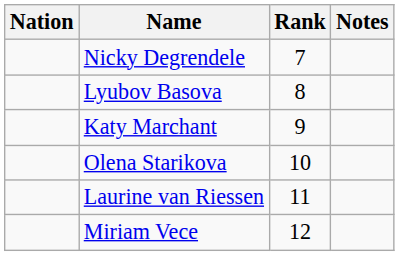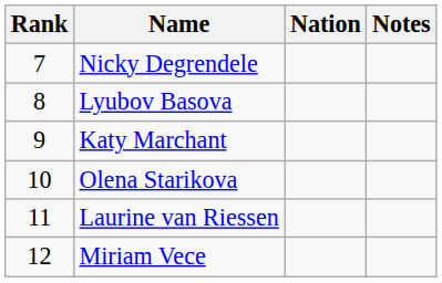columns swapped: Rank <-> Nation
